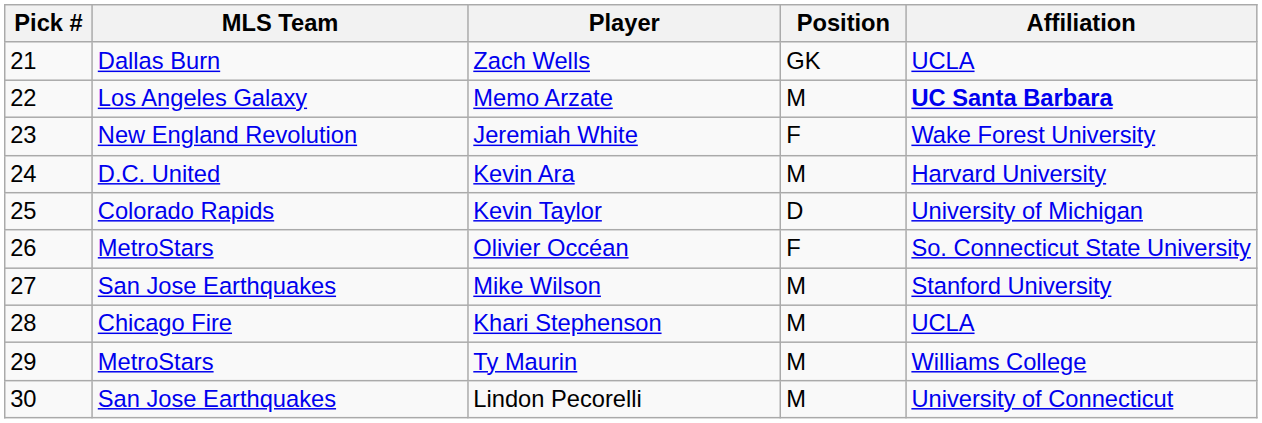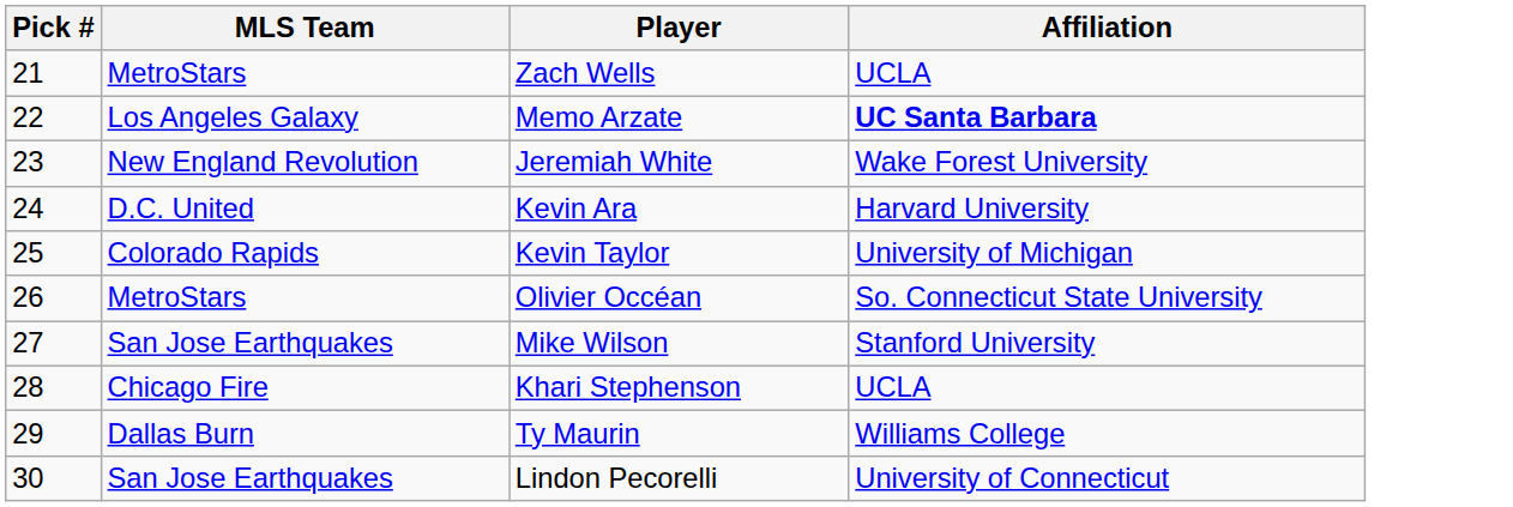- column: Position | GK | M | F | M | D | F | M | M | M | M
Zach Wells | MLS Team: Dallas Burn -> MetroStars
Ty Maurin | MLS Team: MetroStars -> Dallas Burn
